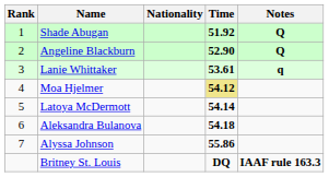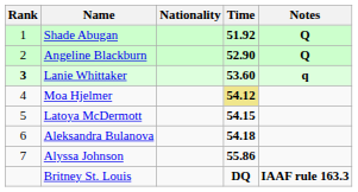Lanie Whittaker | Rank: normal -> bold
Lanie Whittaker | Time: 53.61 -> 53.60
Latoya McDermott | Time: 54.14 -> 54.15
